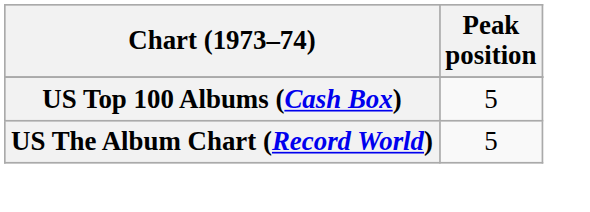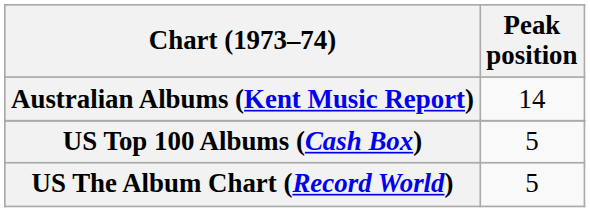+ row: Australian Albums (Kent Music Report) | 14
